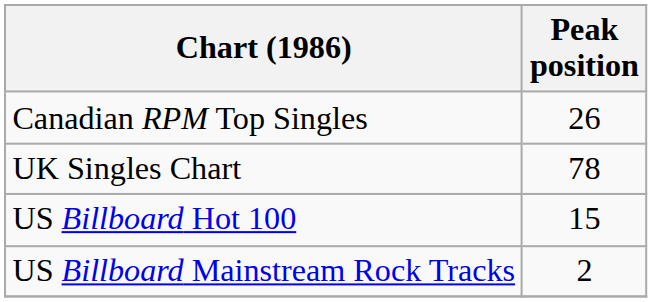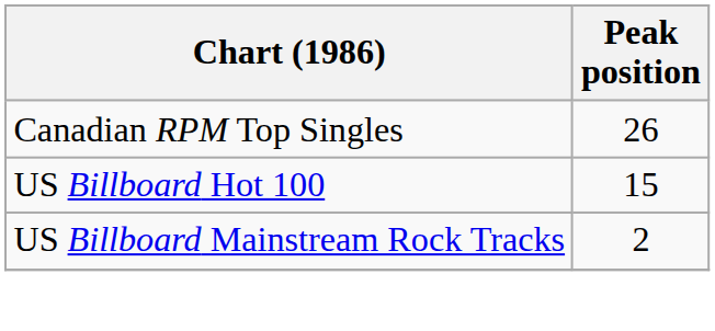- row: UK Singles Chart | 78
